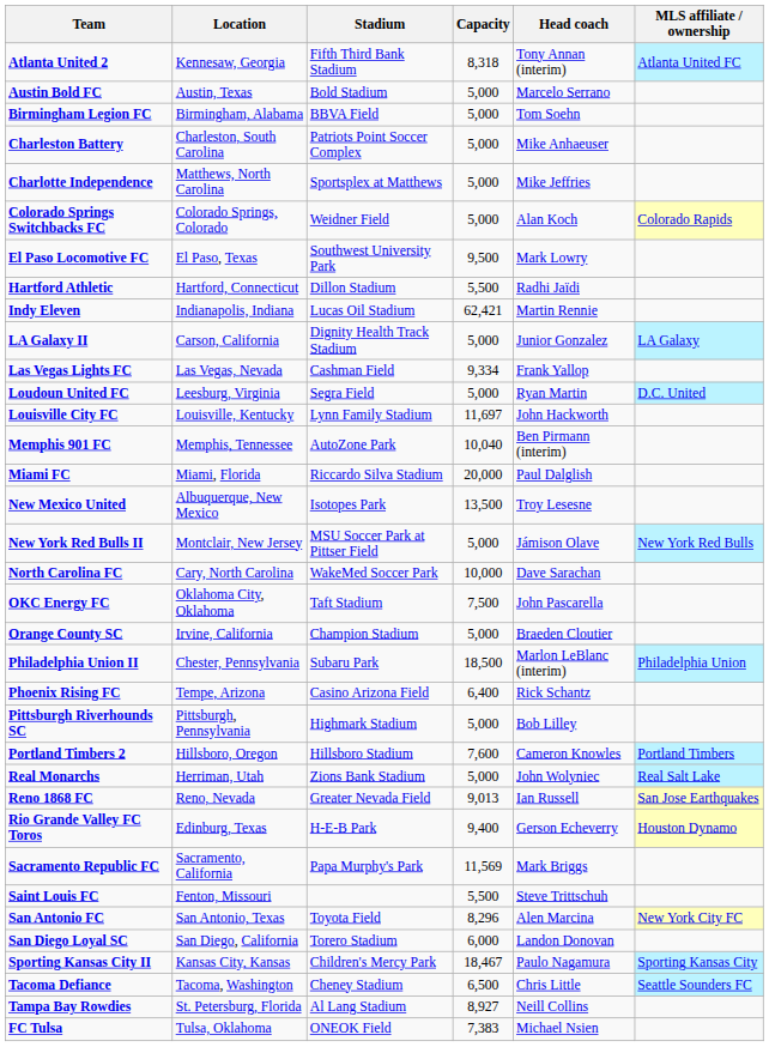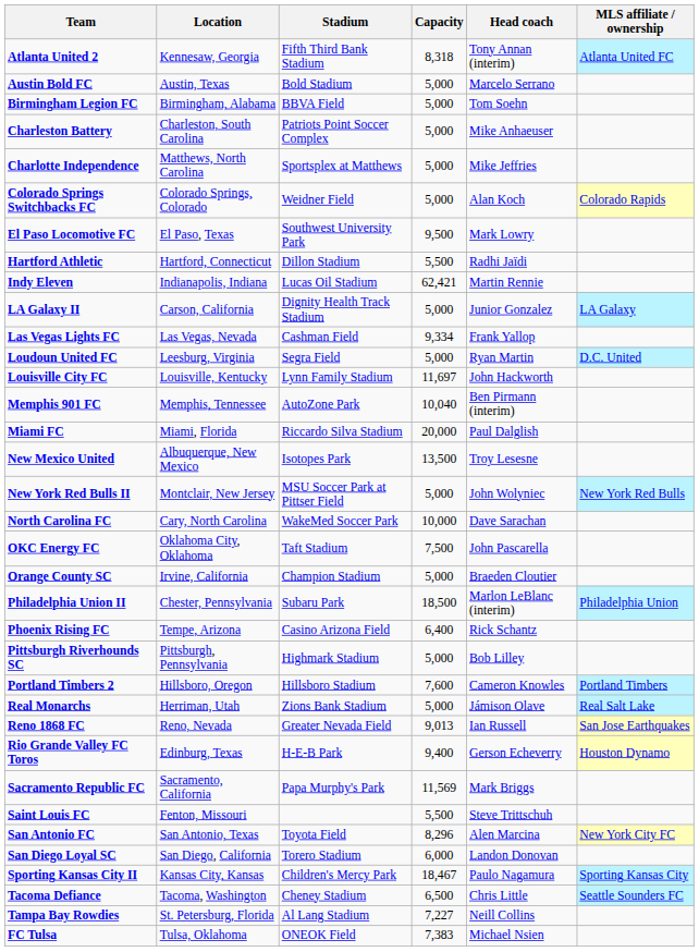New York Red Bulls II | Head coach: Jámison Olave -> John Wolyniec
Real Monarchs | Head coach: John Wolyniec -> Jámison Olave
Tampa Bay Rowdies | Capacity: 8,927 -> 7,227
